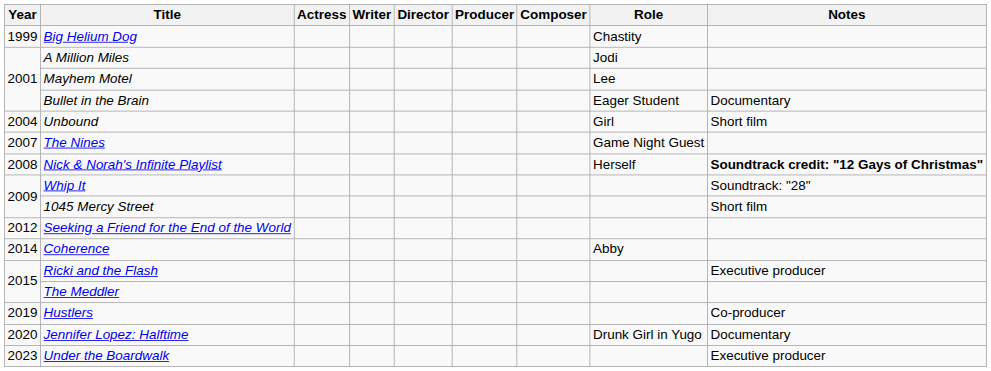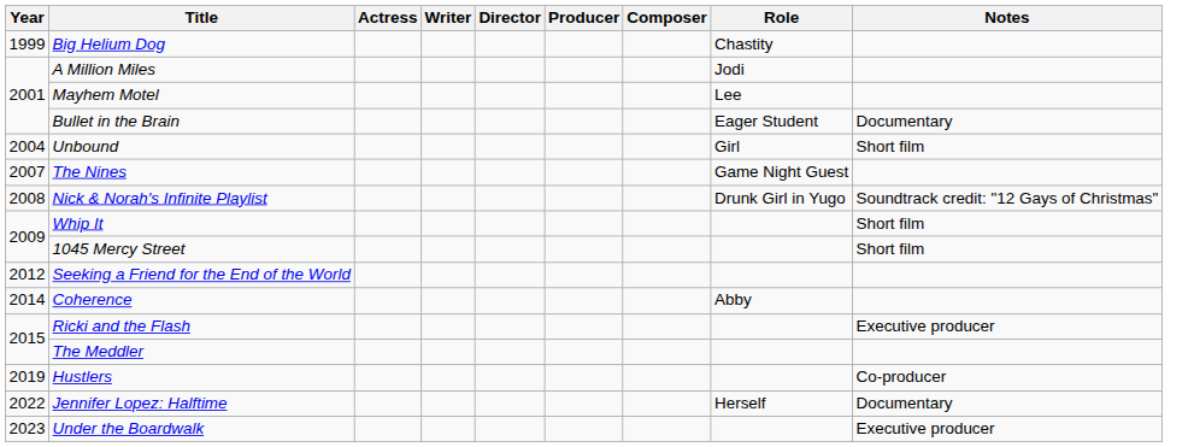Nick & Norah's Infinite Playlist | Role: Herself -> Drunk Girl in Yugo
Nick & Norah's Infinite Playlist | Notes: bold -> normal
Whip It | Notes: Soundtrack: "28" -> Short film
Jennifer Lopez: Halftime | Year: 2020 -> 2022
Jennifer Lopez: Halftime | Role: Drunk Girl in Yugo -> Herself
